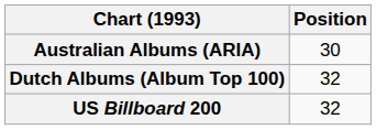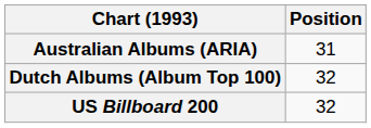Australian Albums (ARIA) | Position: 30 -> 31
